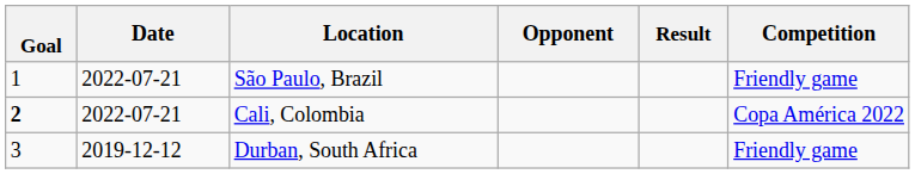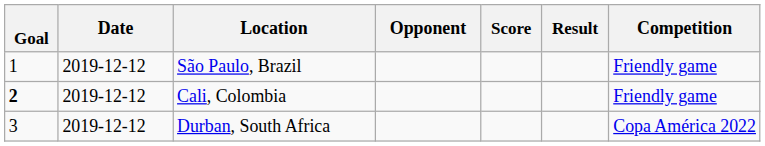+ column: Score
São Paulo, Brazil | Date: 2022-07-21 -> 2019-12-12
Cali, Colombia | Date: 2022-07-21 -> 2019-12-12
Cali, Colombia | Competition: Copa América 2022 -> Friendly game
Durban, South Africa | Competition: Friendly game -> Copa América 2022
